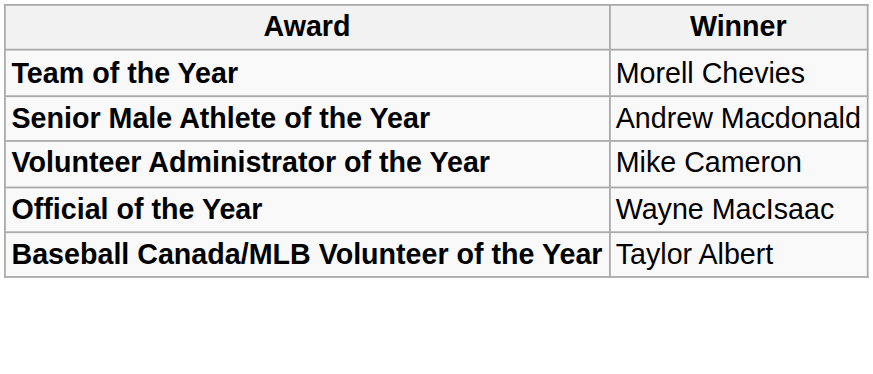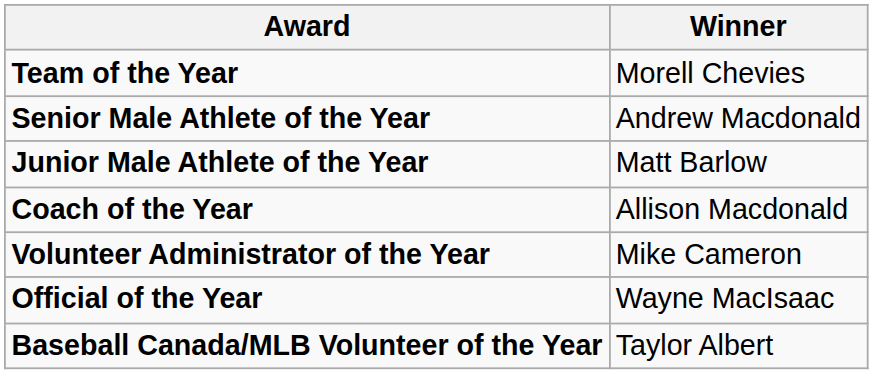+ row: Junior Male Athlete of the Year | Matt Barlow
+ row: Coach of the Year | Allison Macdonald
